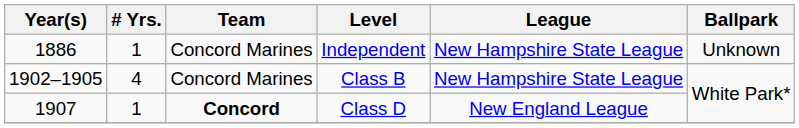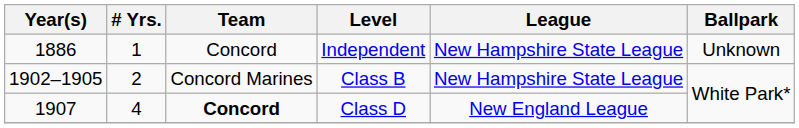Independent | Team: Concord Marines -> Concord
Class B | # Yrs.: 4 -> 2
Class D | # Yrs.: 1 -> 4
